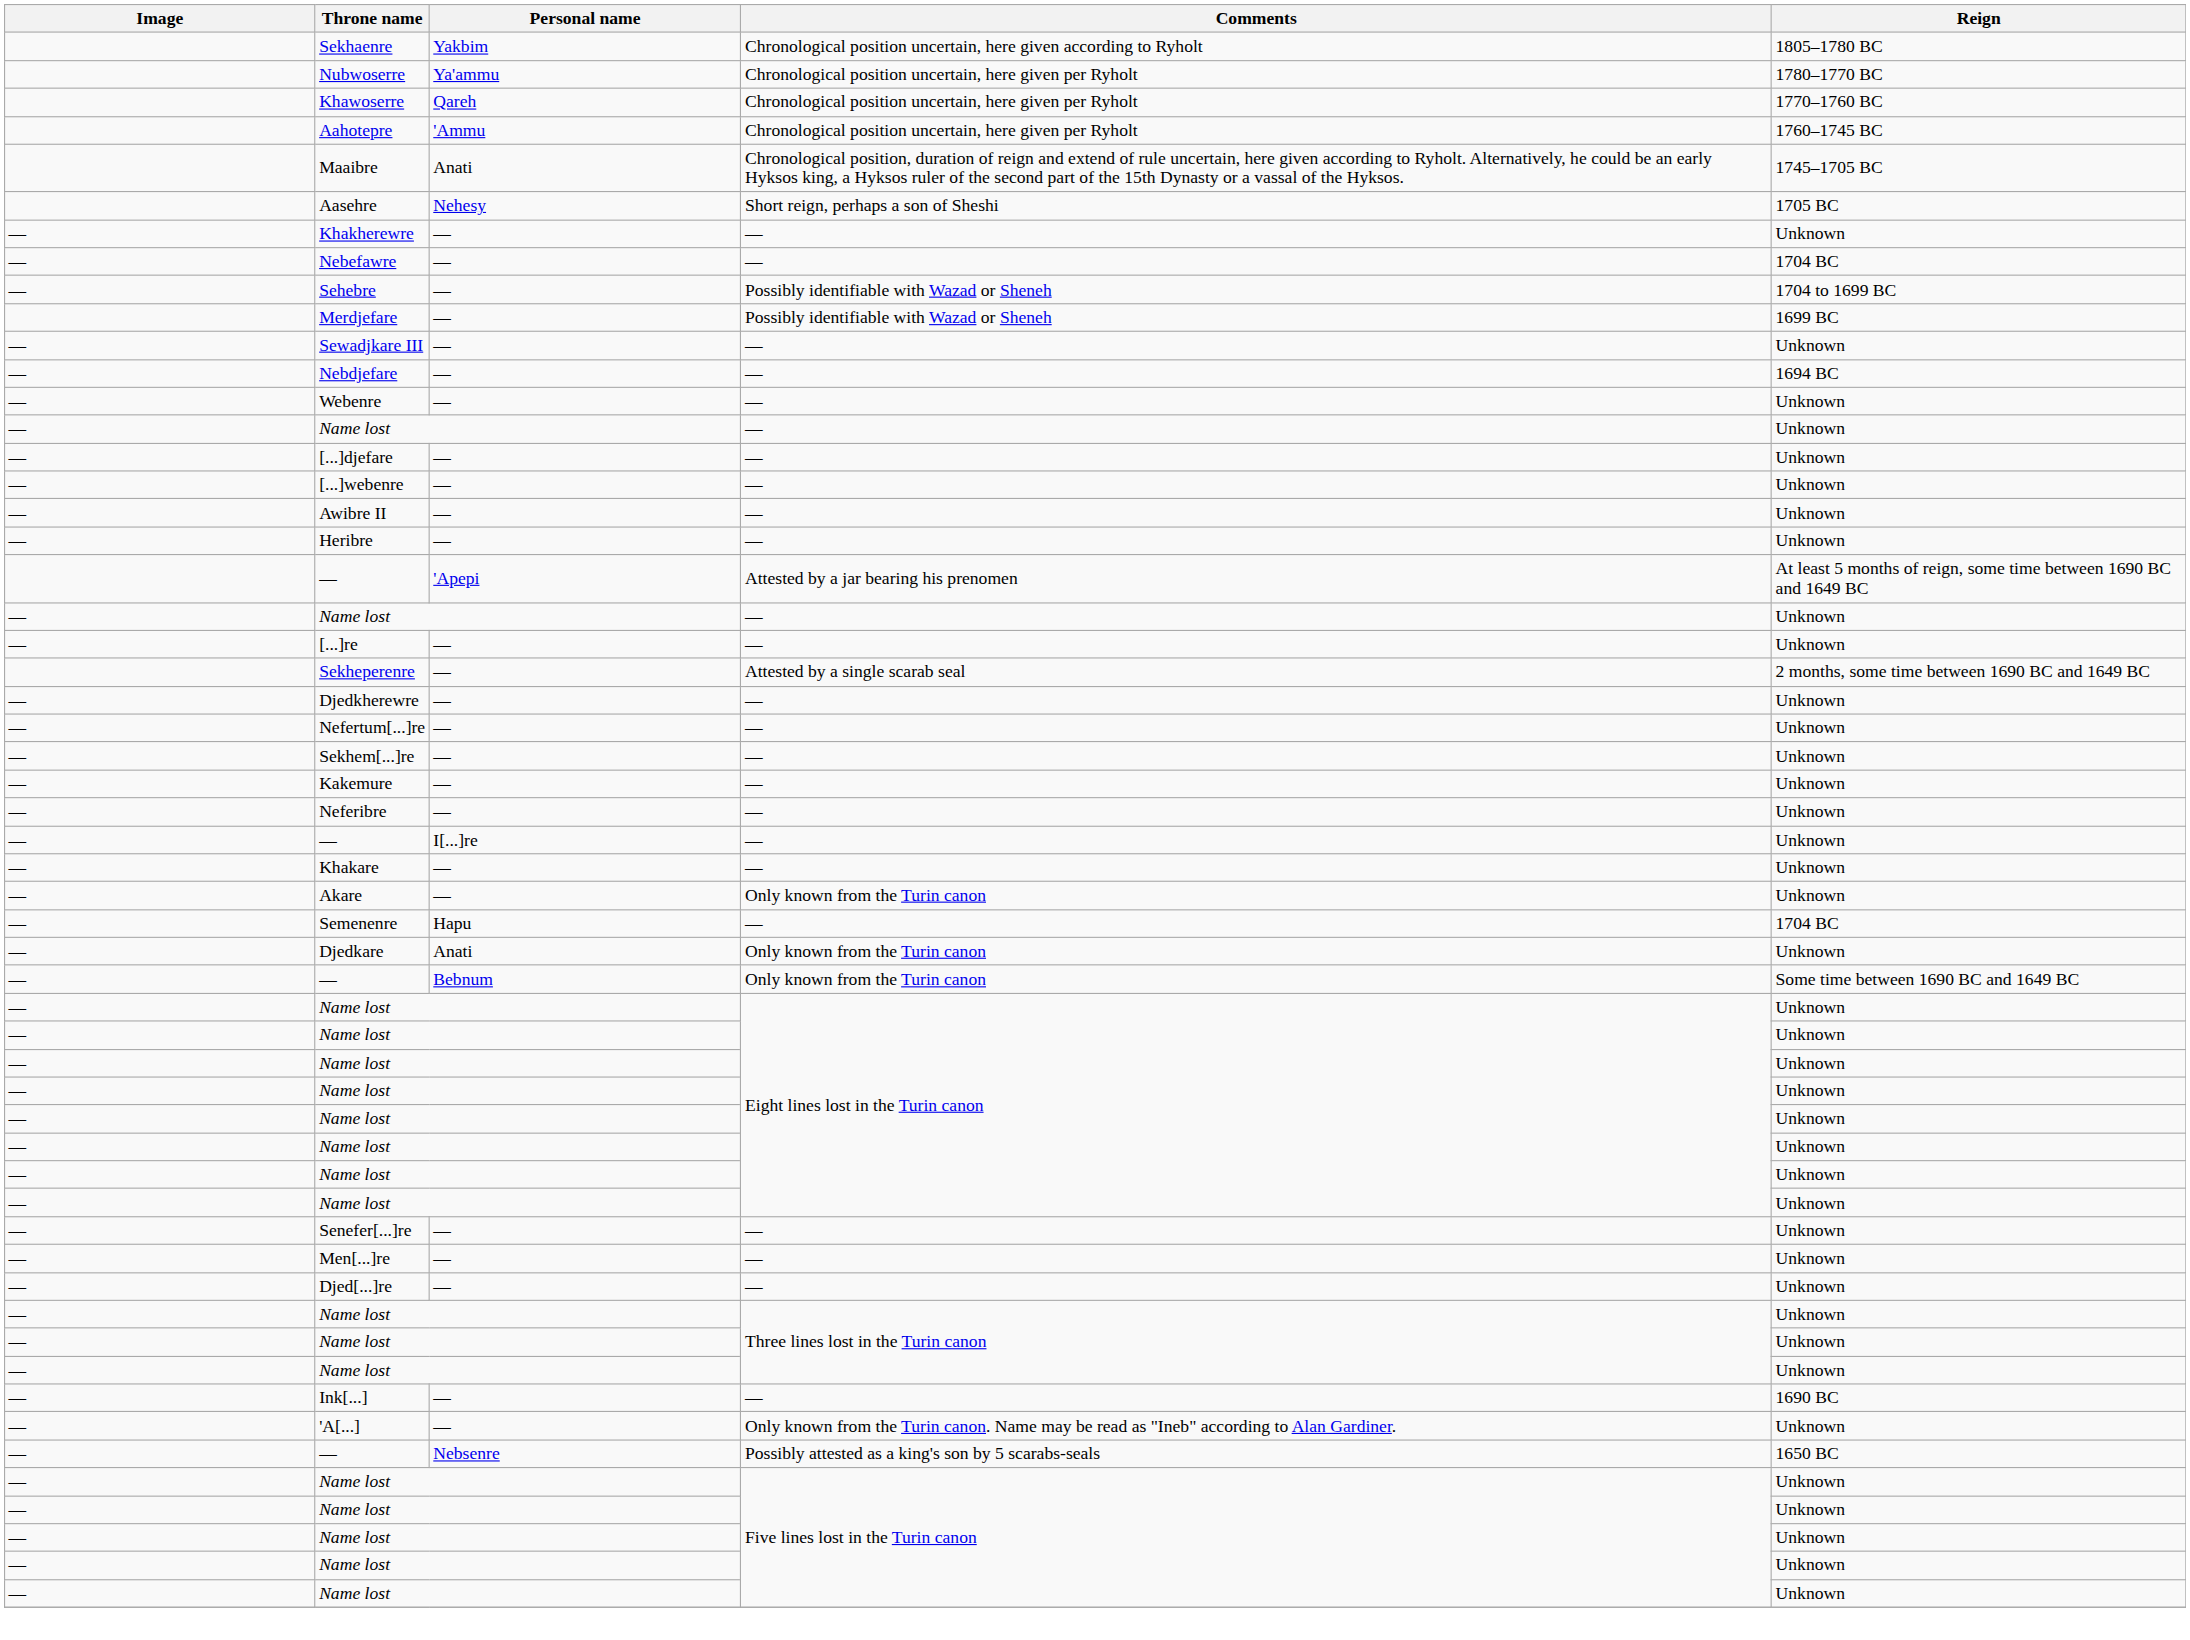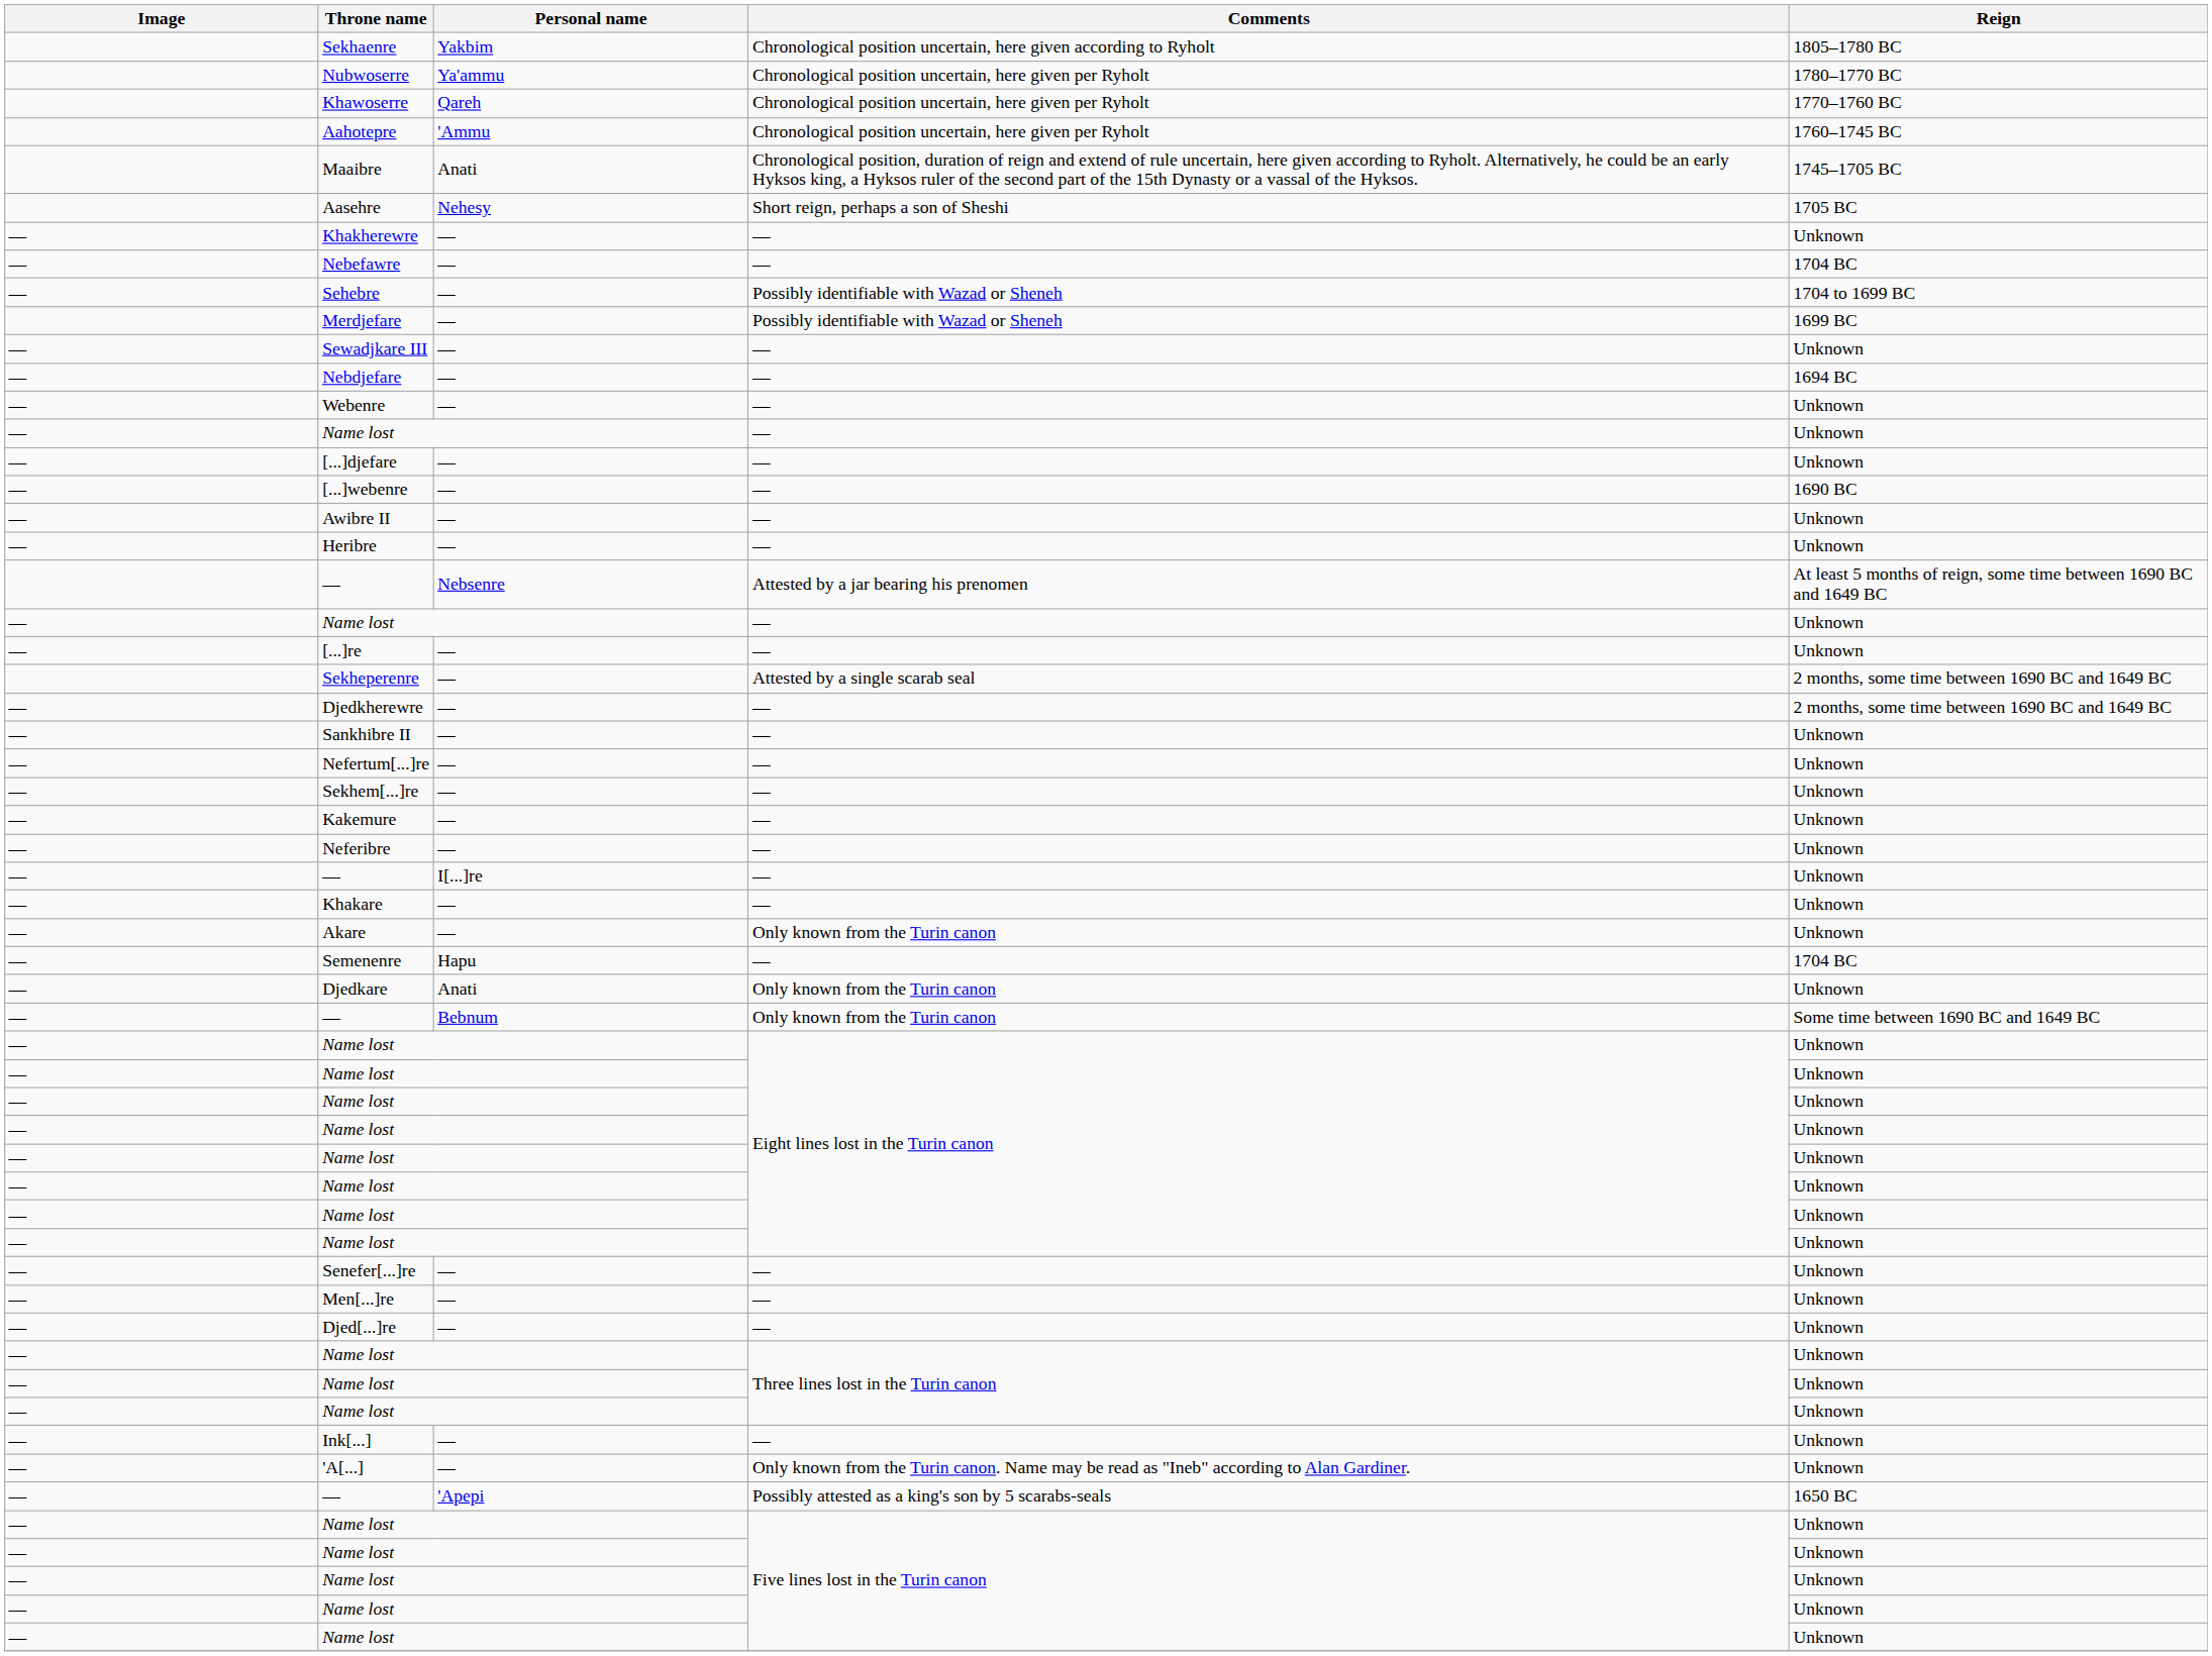[...]webenre | Reign: Unknown -> 1690 BC
— / Attested by a jar bearing his prenomen | Personal name: 'Apepi -> Nebsenre
Djedkherewre | Reign: Unknown -> 2 months, some time between 1690 BC and 1649 BC
+ row: — | Sankhibre II | — | — | Unknown
Ink[...] | Reign: 1690 BC -> Unknown
— / Possibly attested as a king's son by 5 scarabs-seals | Personal name: Nebsenre -> 'Apepi
